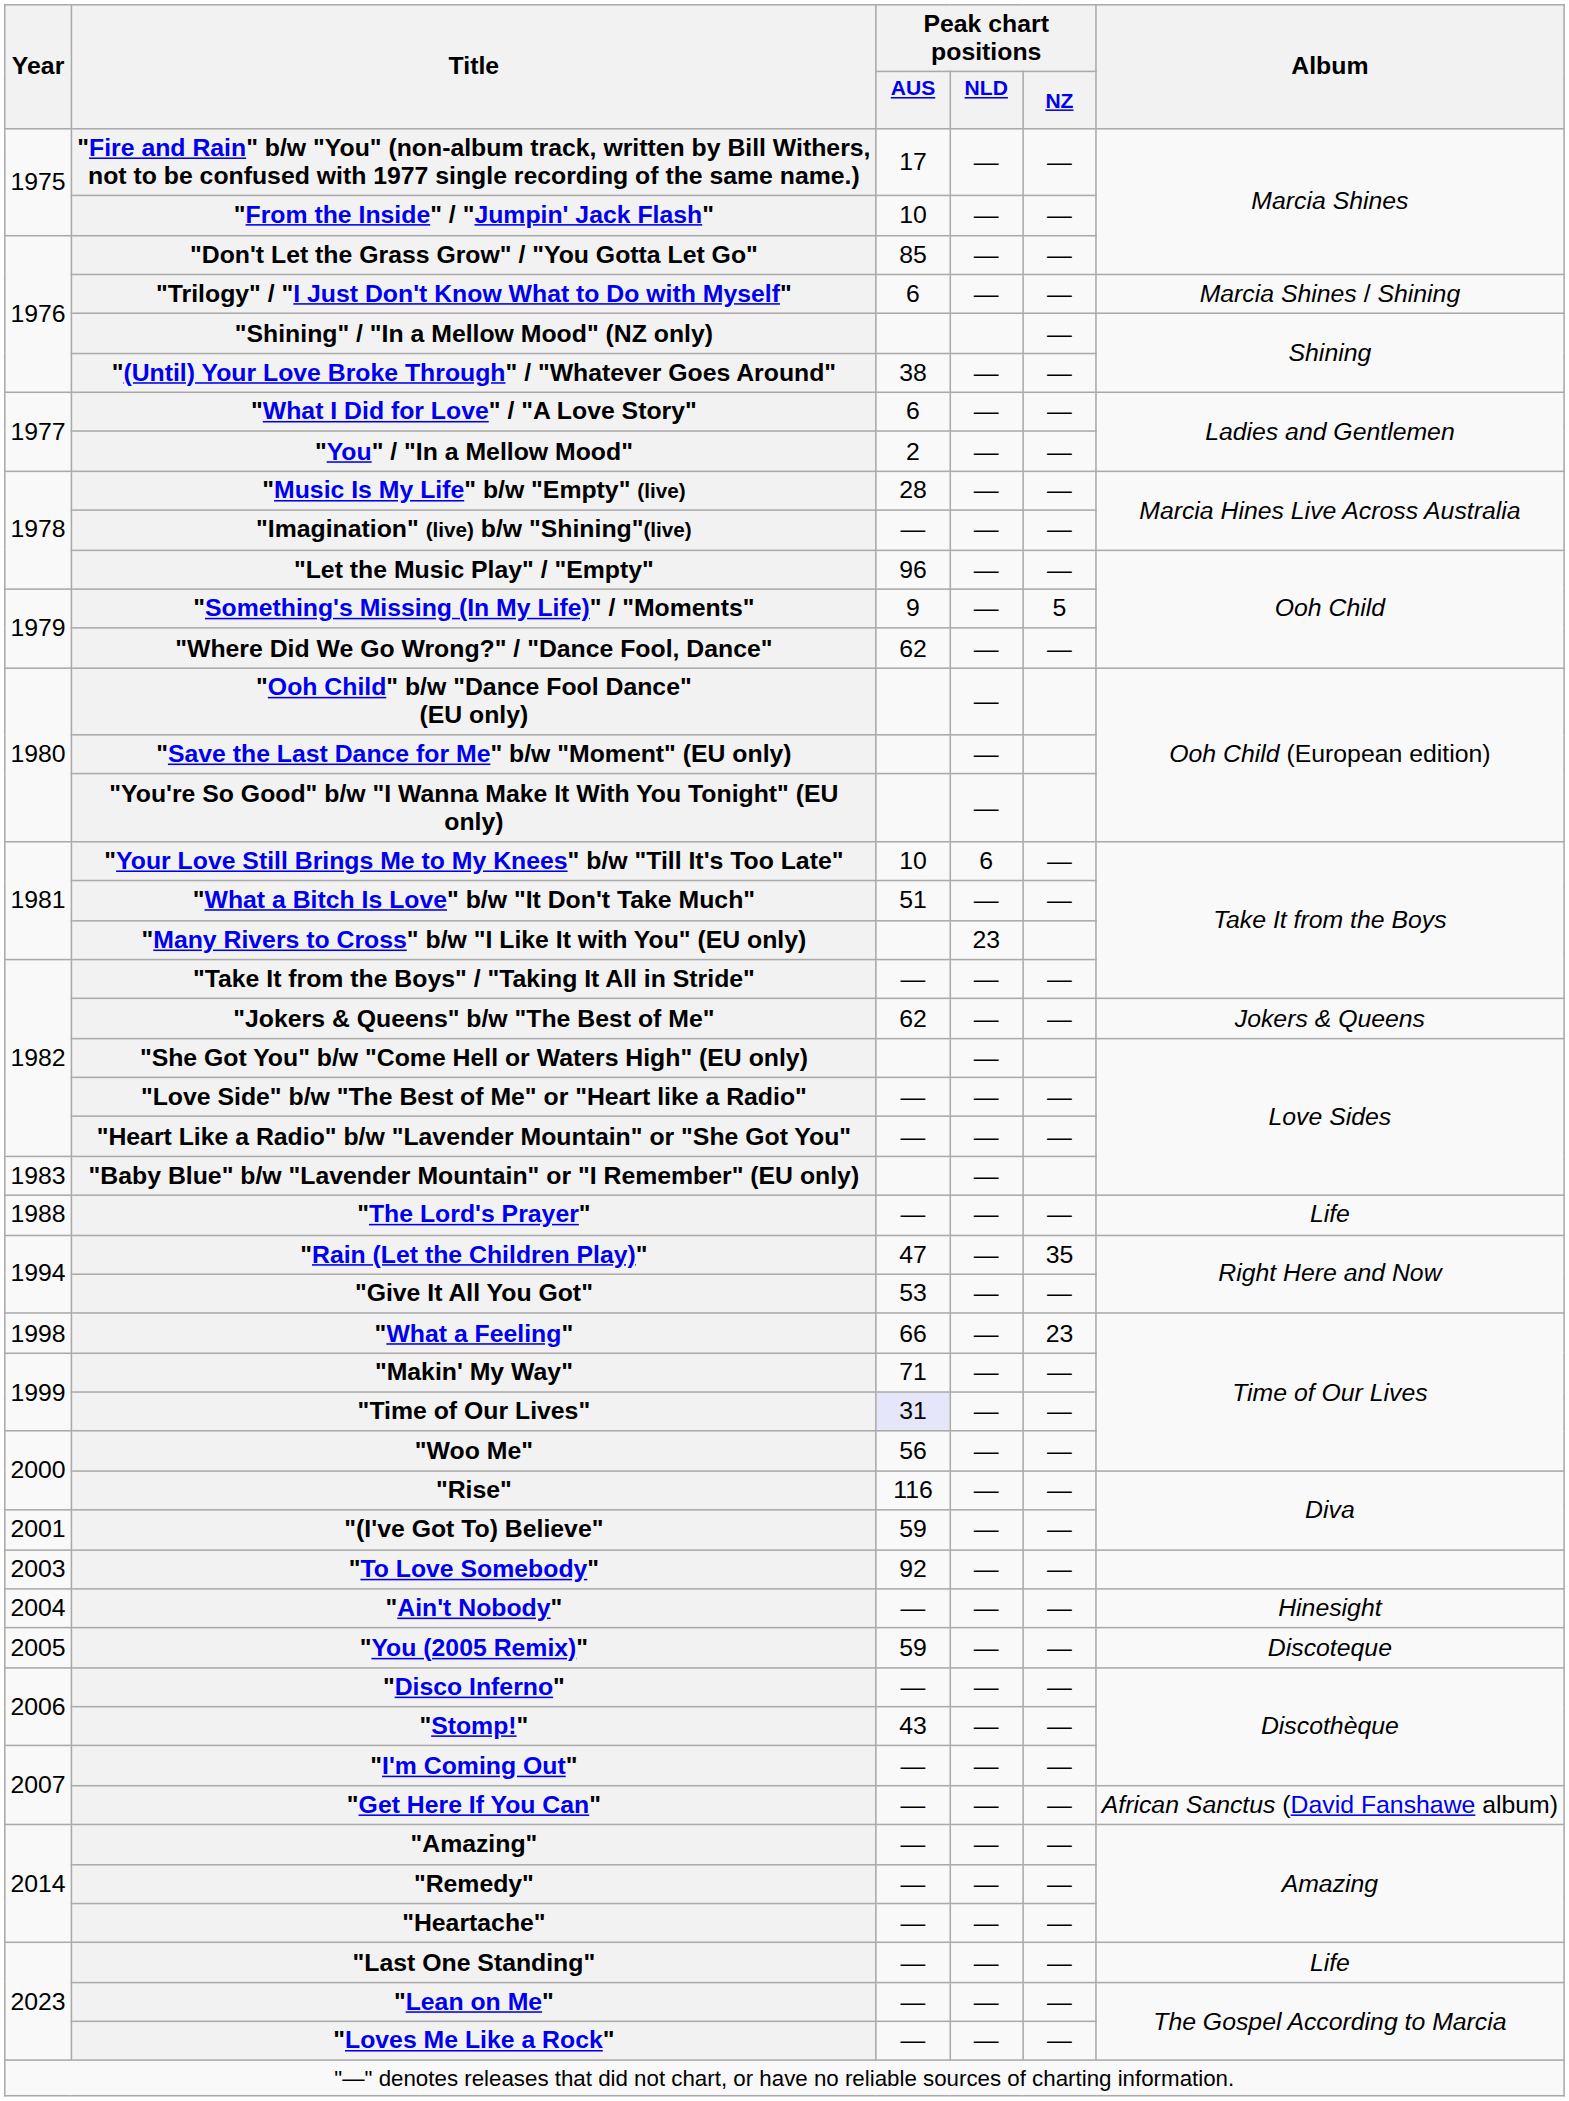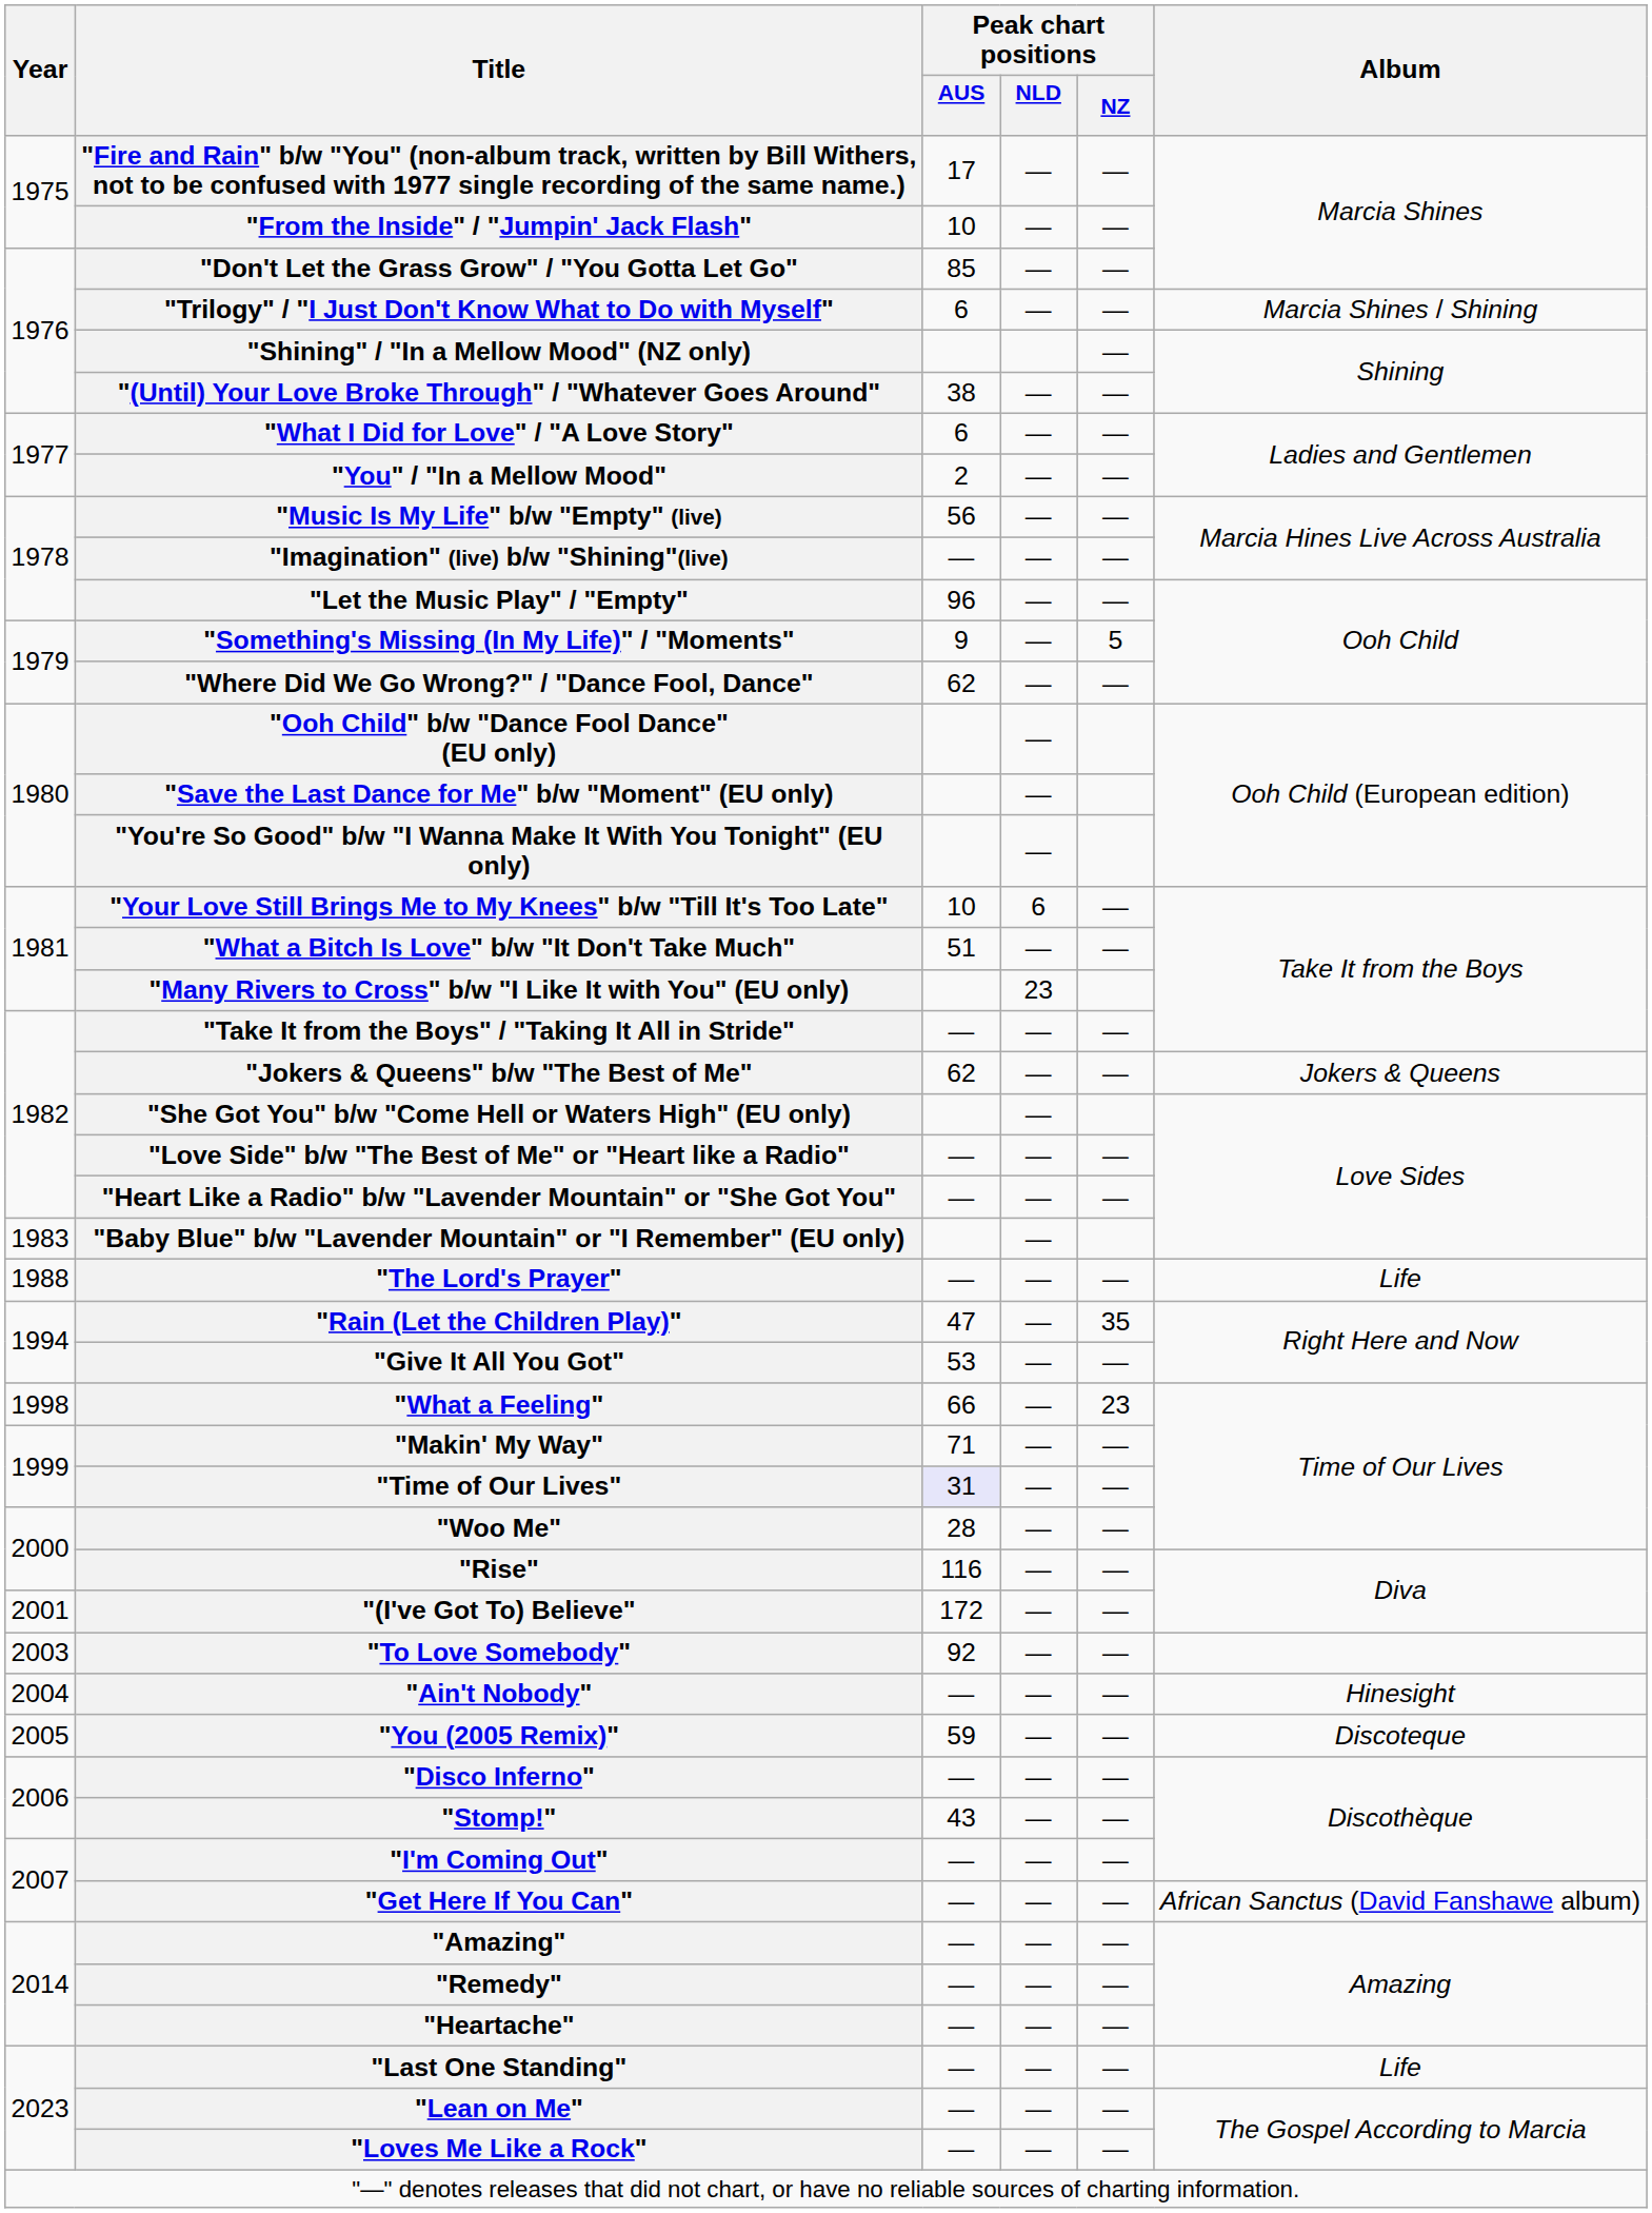"Music Is My Life" b/w "Empty" (live) | Peak chart positions / AUS: 28 -> 56
"Woo Me" | Peak chart positions / AUS: 56 -> 28
"(I've Got To) Believe" | Peak chart positions / AUS: 59 -> 172
